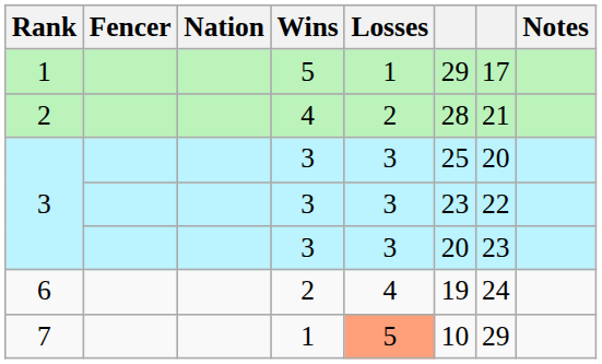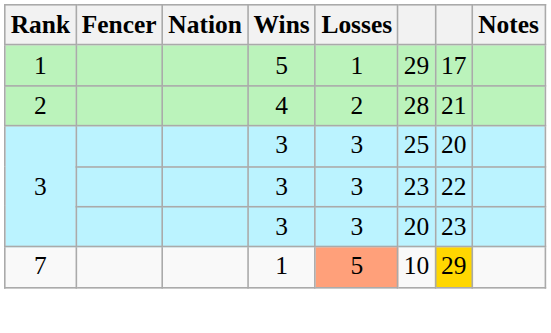- row: 6 | 2 | 4 | 19 | 24
7 | column 7: no background -> gold background
